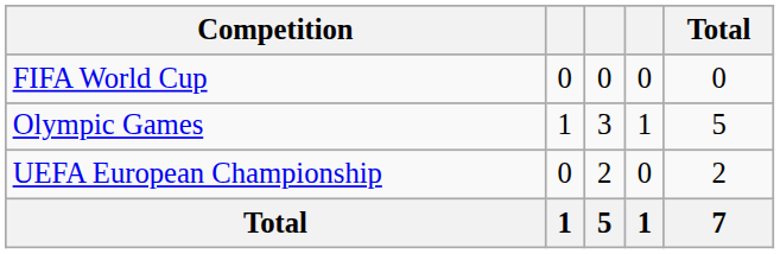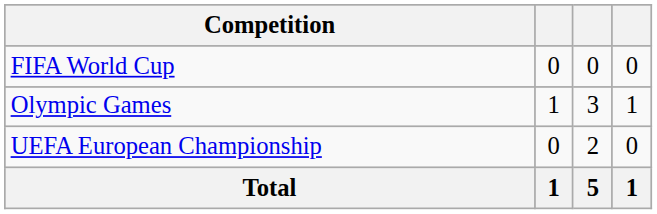- column: Total | 0 | 5 | 2 | 7
